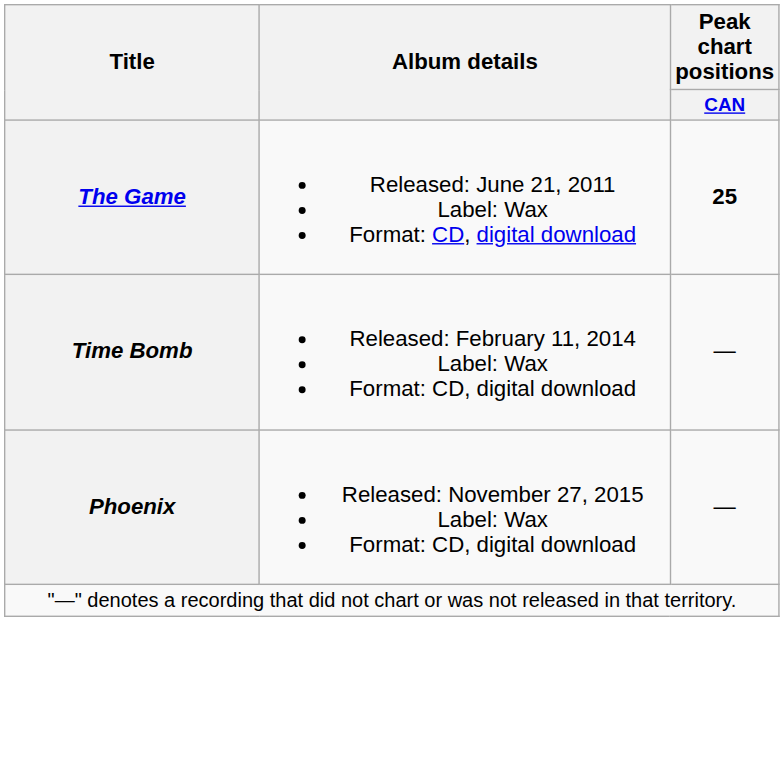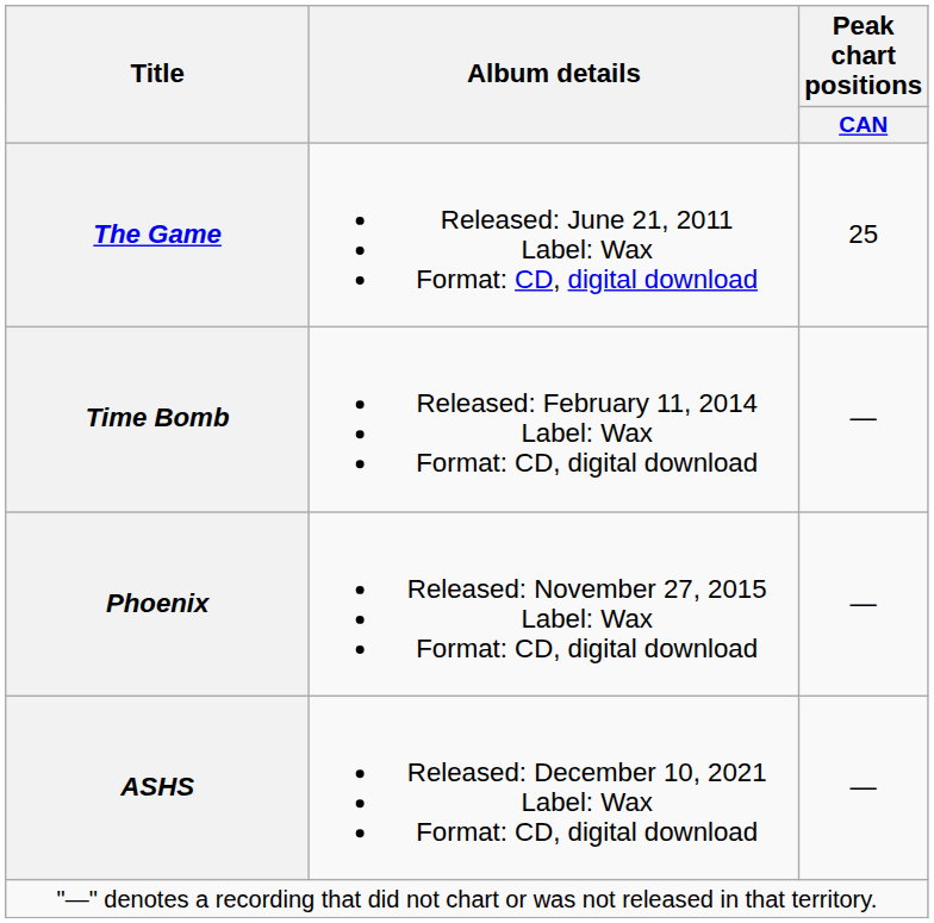The Game | Peak chart positions / CAN: bold -> normal
+ row: ASHS | Released: December 10, 2021 Label: Wax Format: CD, digital download | —
